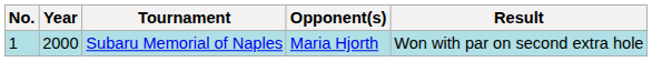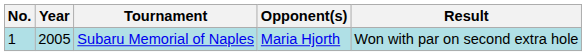Subaru Memorial of Naples | Year: 2000 -> 2005
